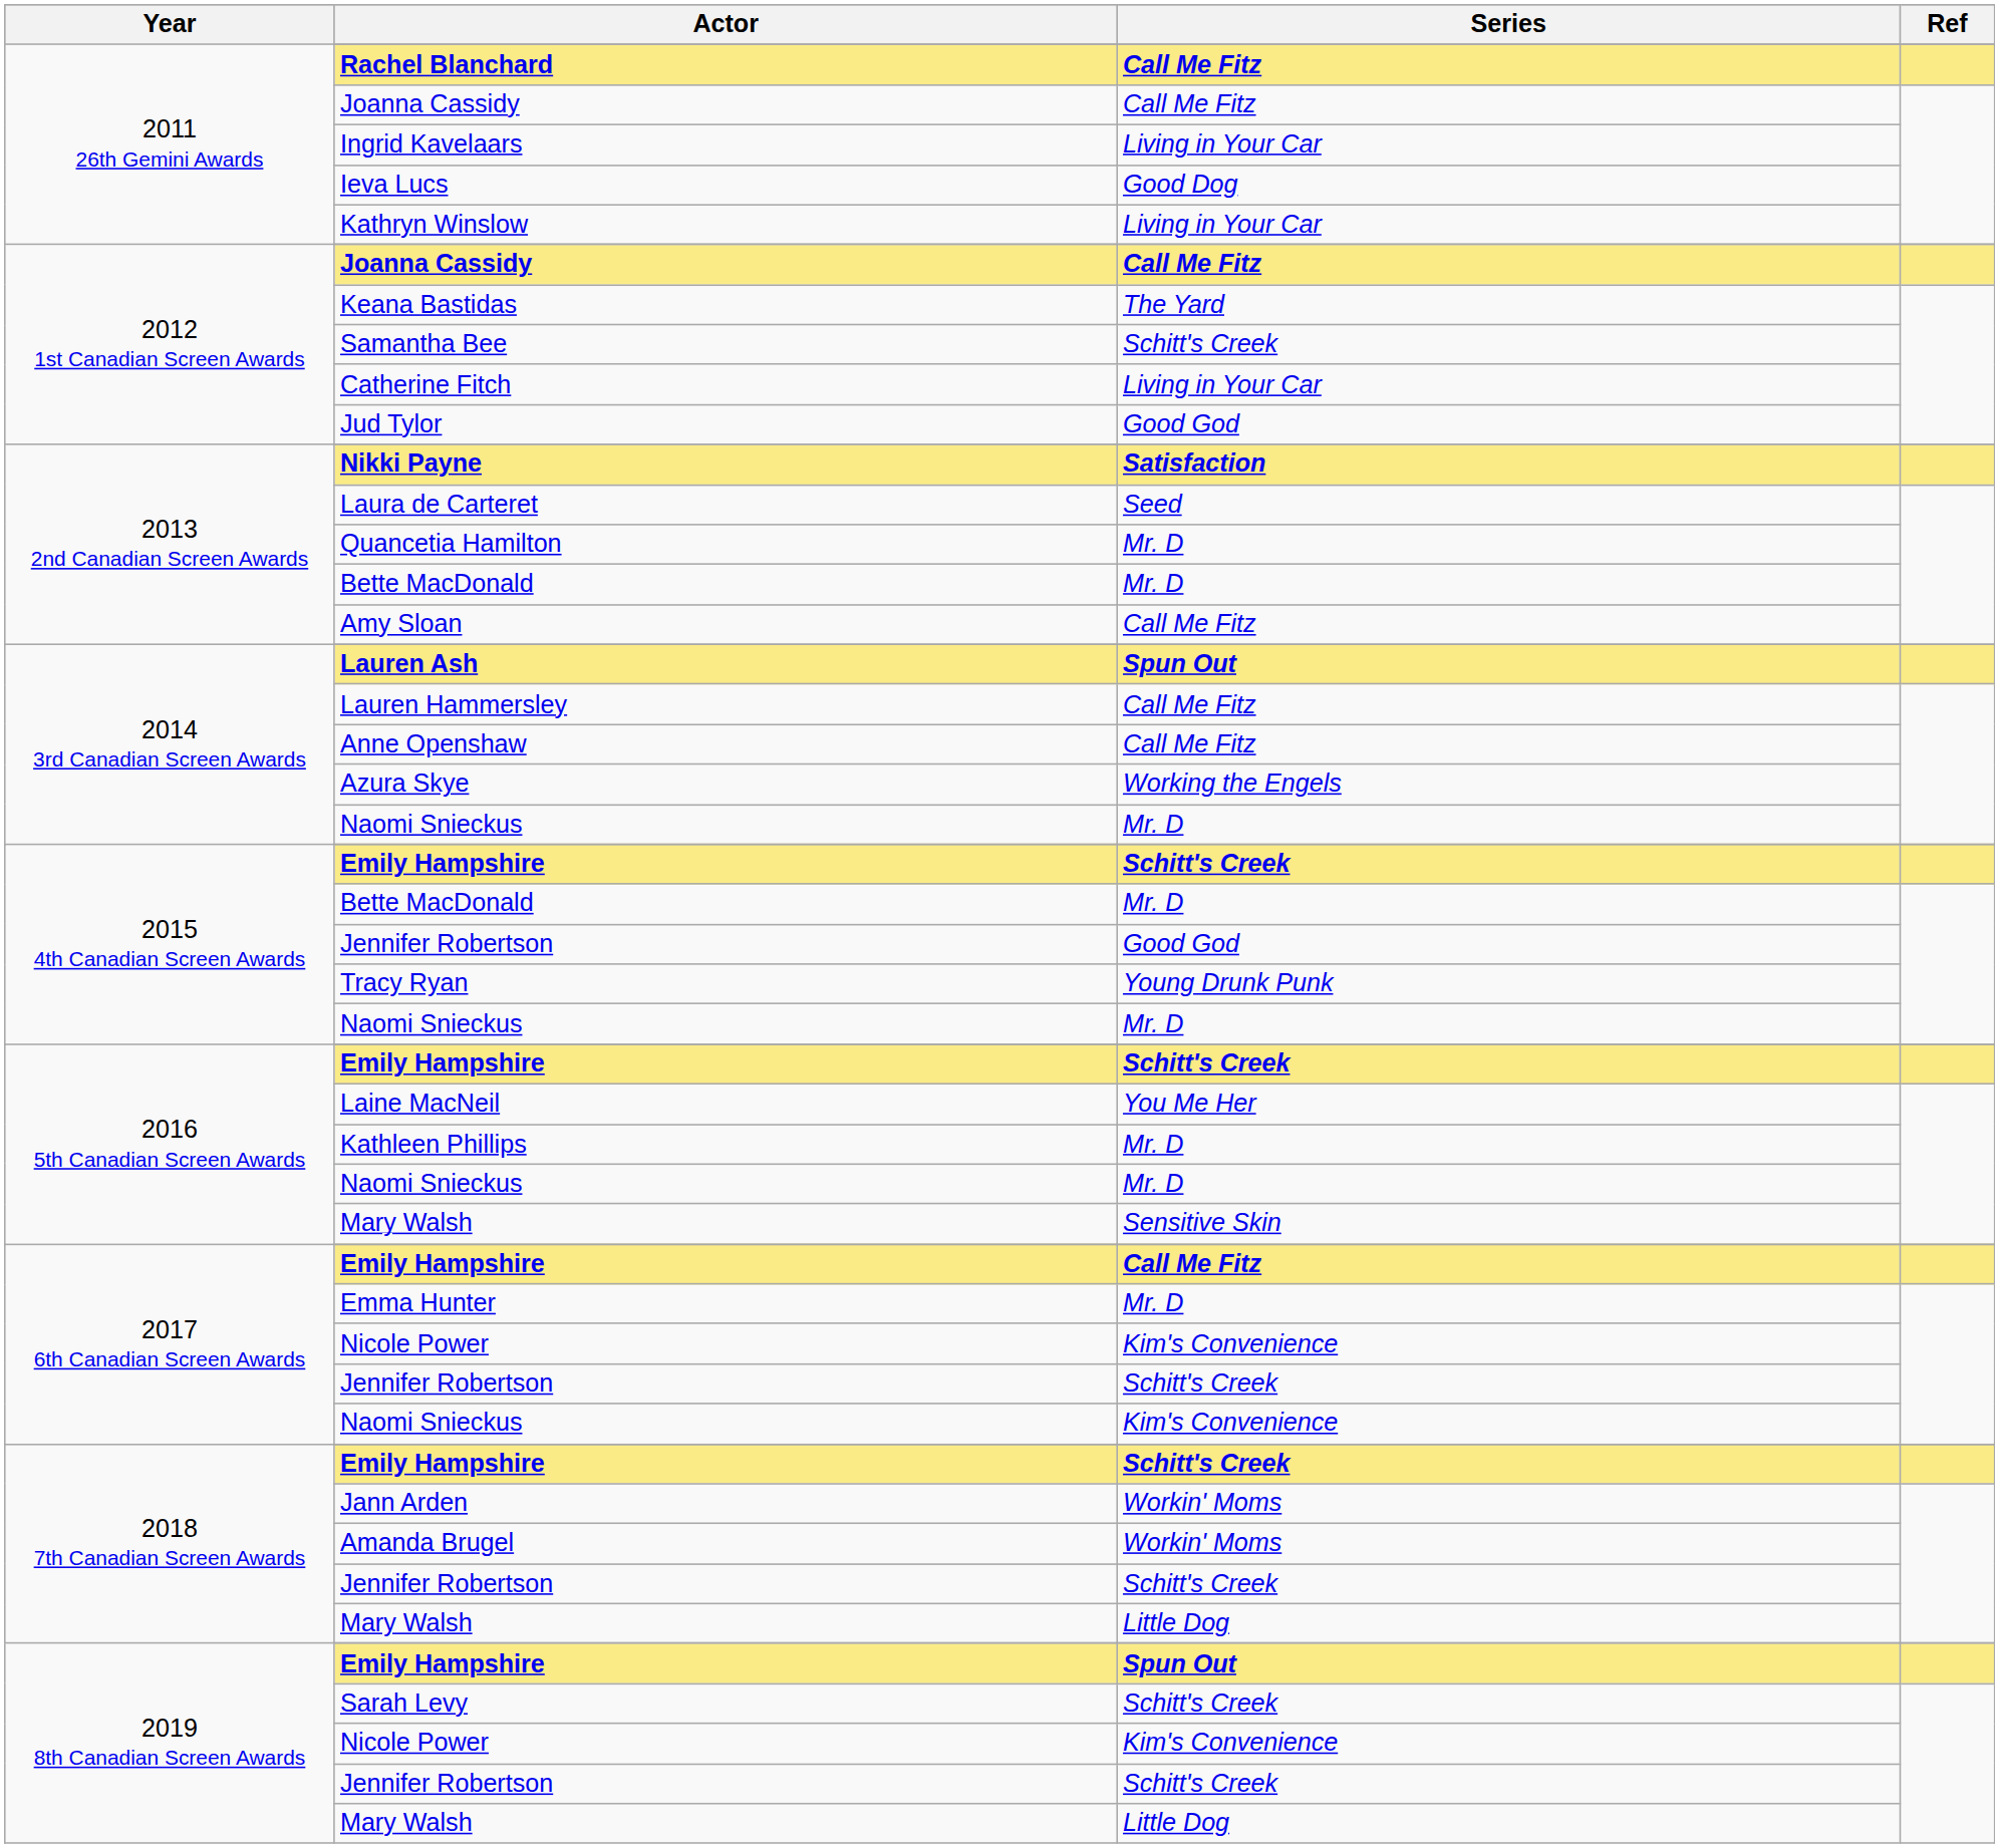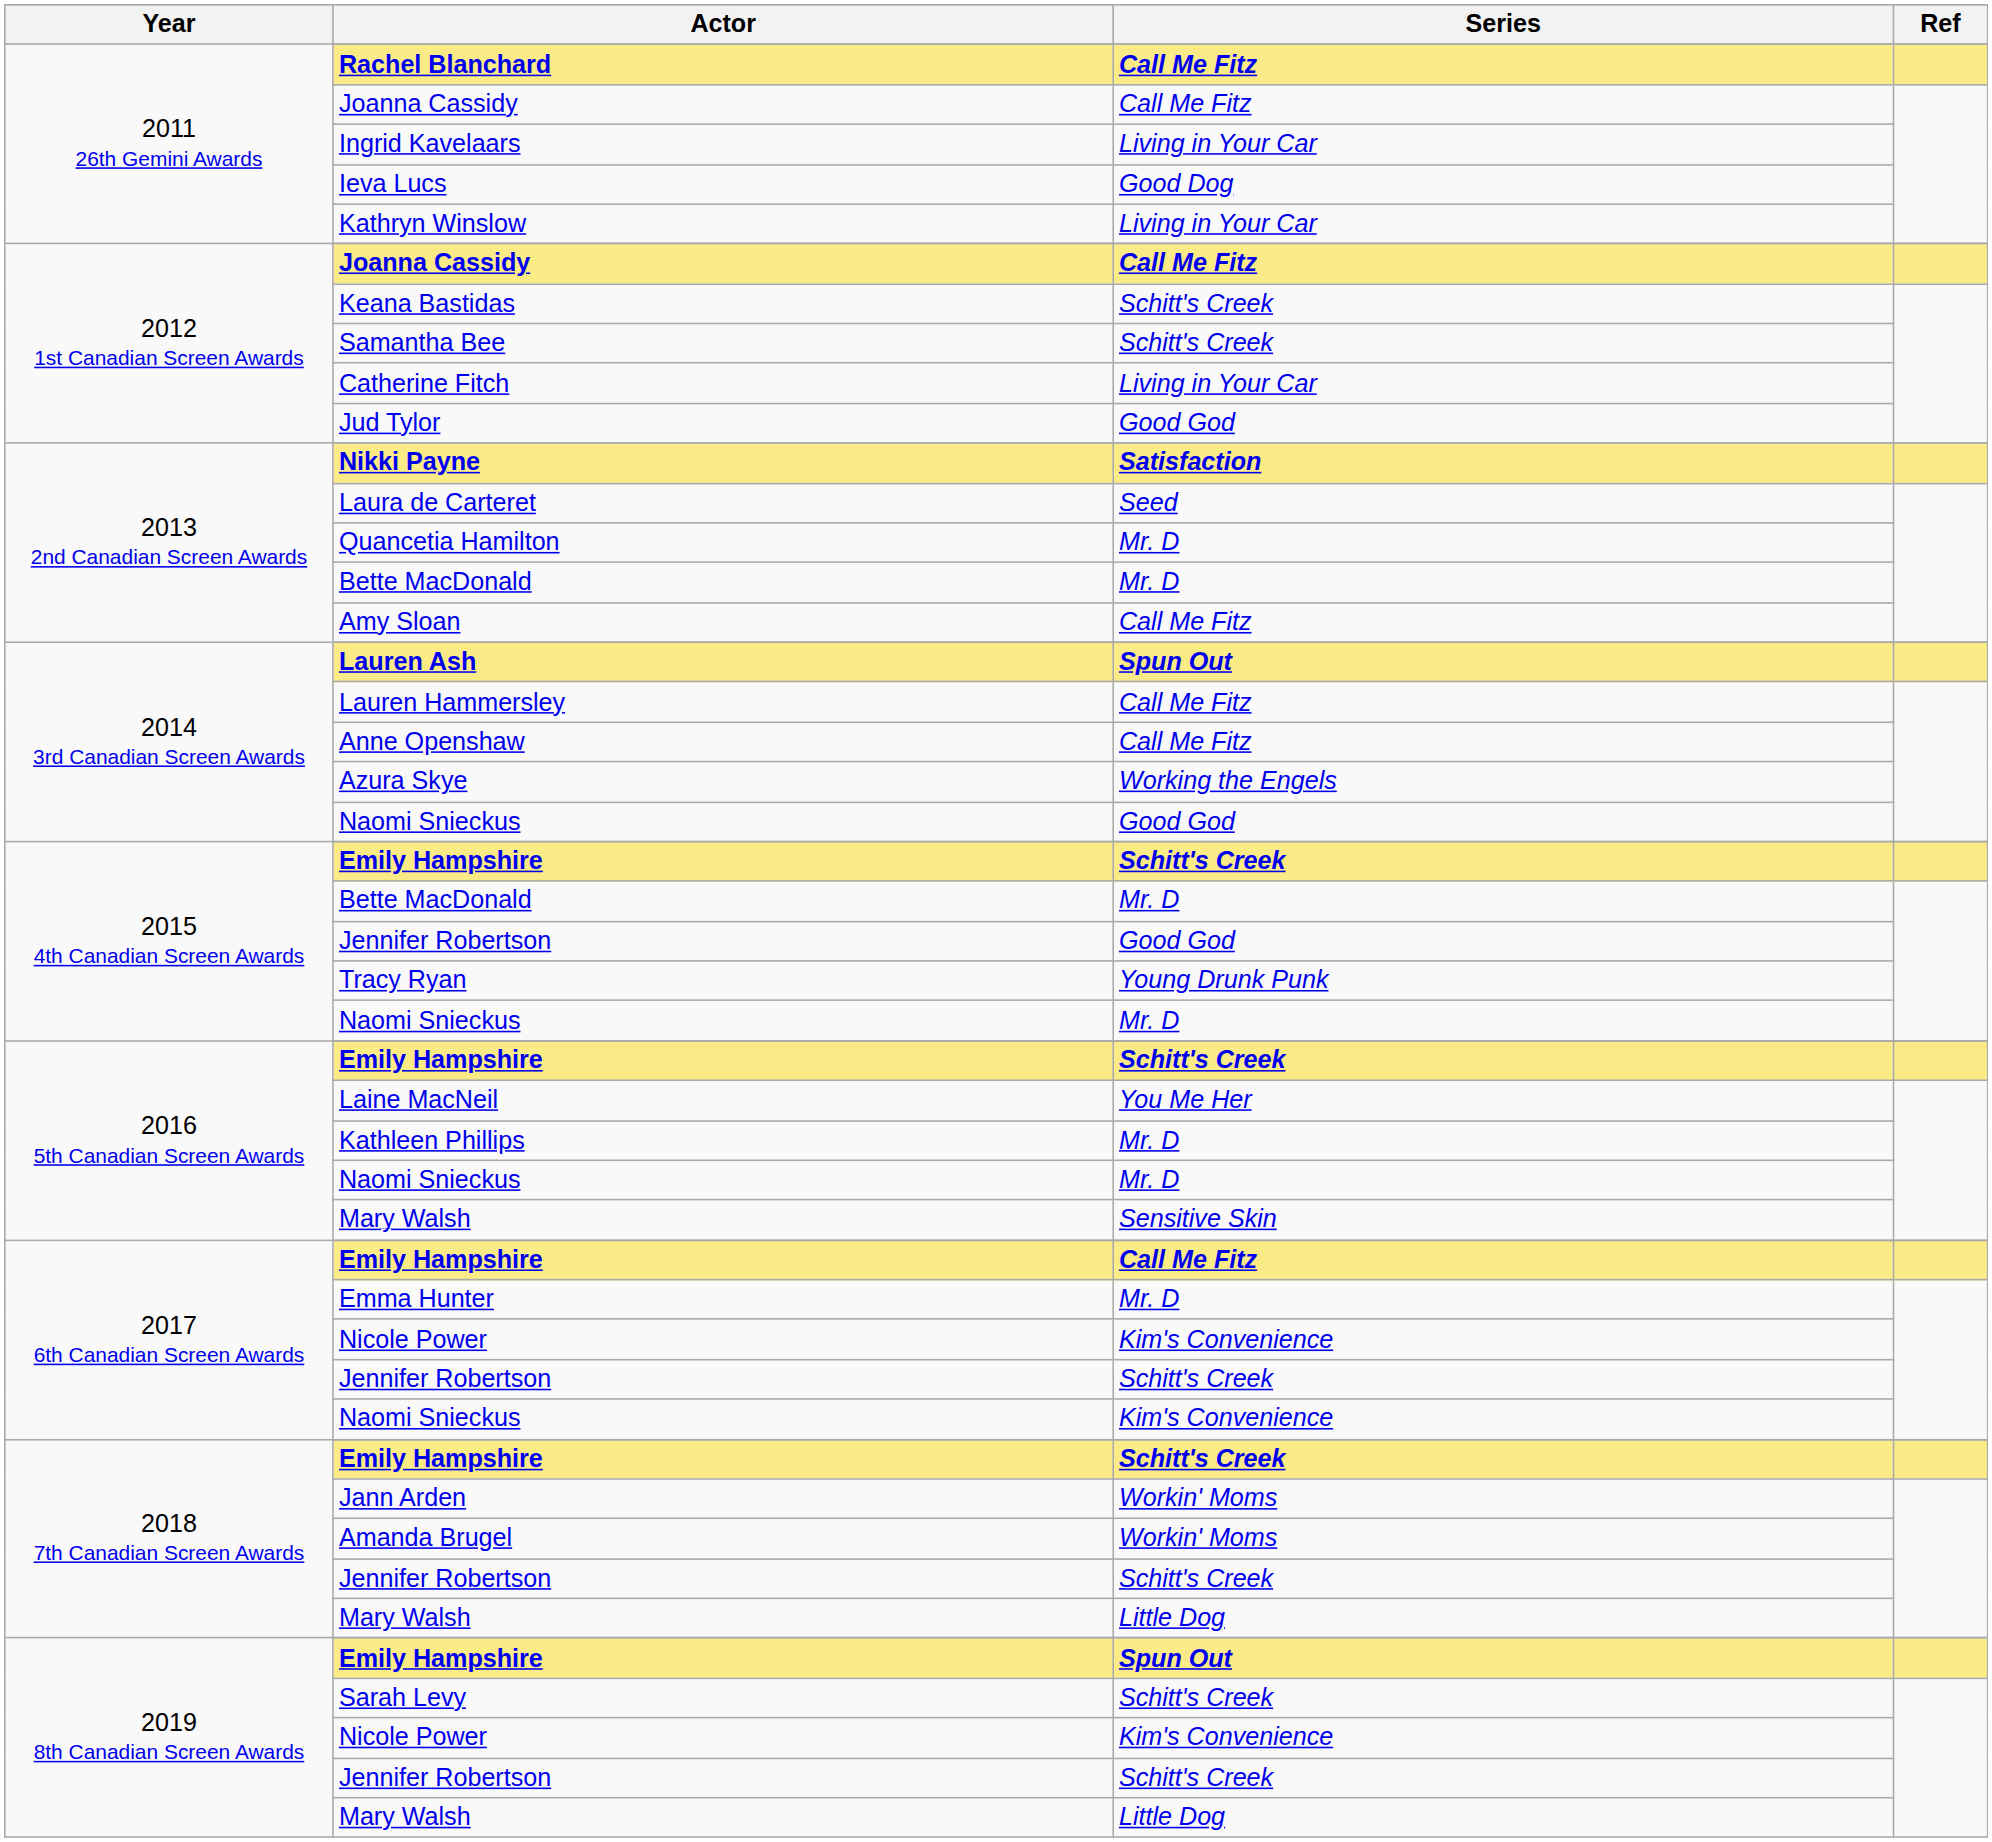Keana Bastidas | Series: The Yard -> Schitt's Creek
2014 3rd Canadian Screen Awards / Naomi Snieckus | Series: Mr. D -> Good God
